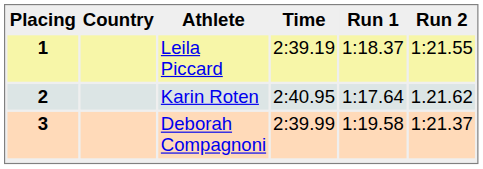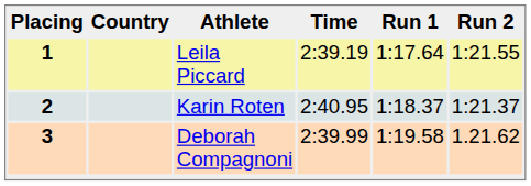1 | Run 1: 1:18.37 -> 1:17.64
2 | Run 1: 1:17.64 -> 1:18.37
2 | Run 2: 1.21.62 -> 1:21.37
3 | Run 2: 1:21.37 -> 1.21.62
